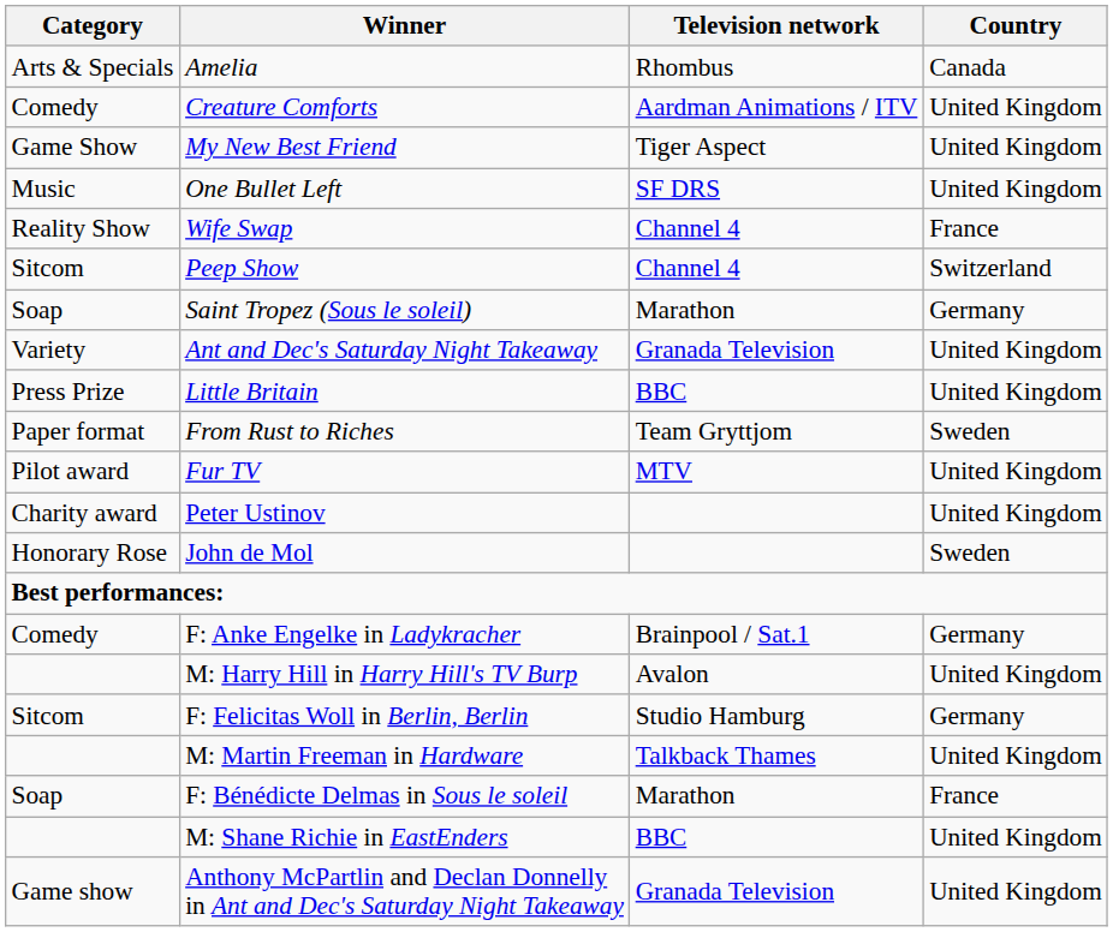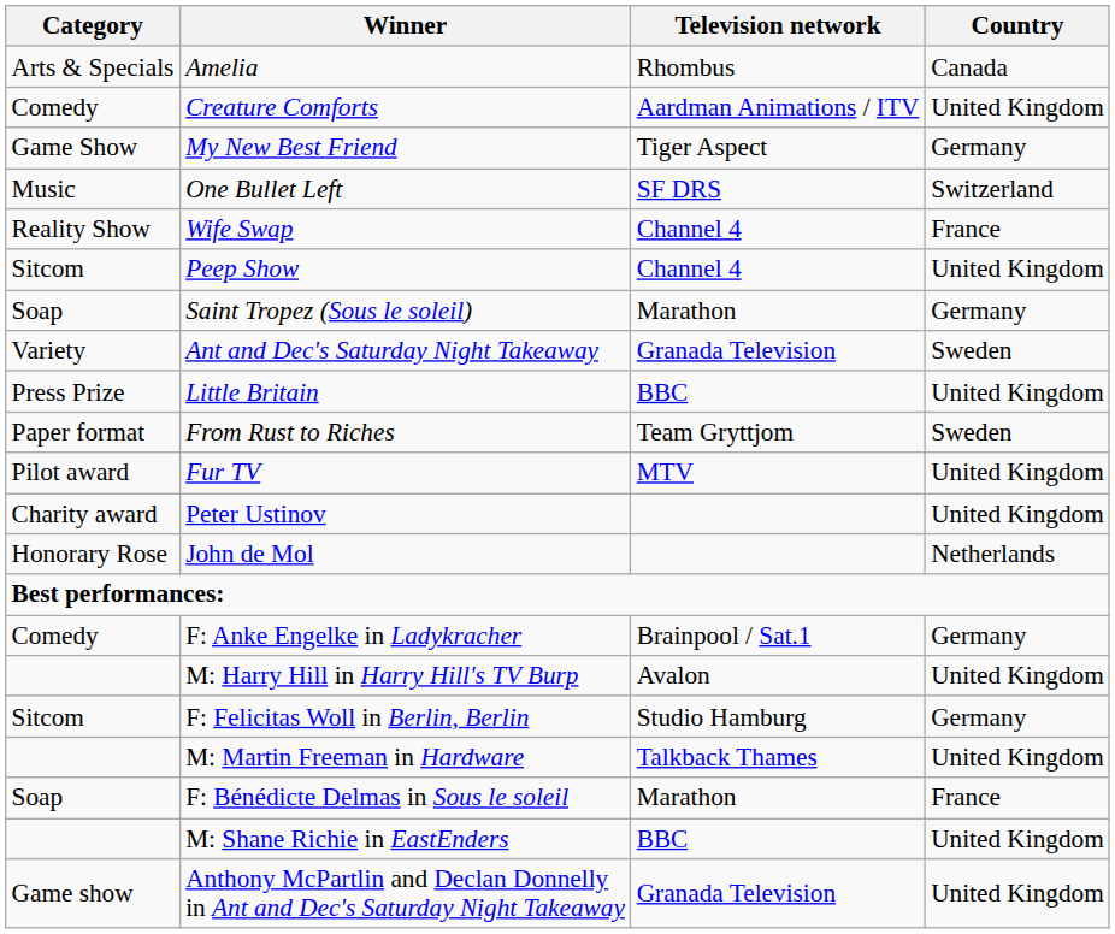My New Best Friend | Country: United Kingdom -> Germany
One Bullet Left | Country: United Kingdom -> Switzerland
Peep Show | Country: Switzerland -> United Kingdom
Ant and Dec's Saturday Night Takeaway | Country: United Kingdom -> Sweden
John de Mol | Country: Sweden -> Netherlands
